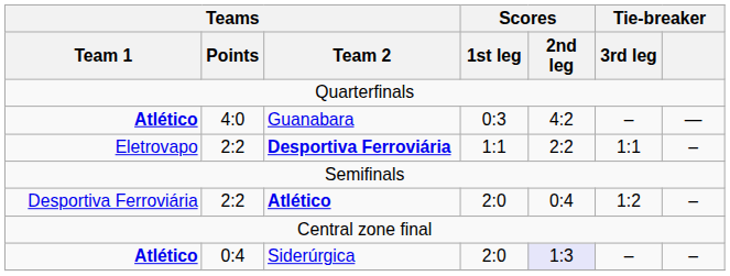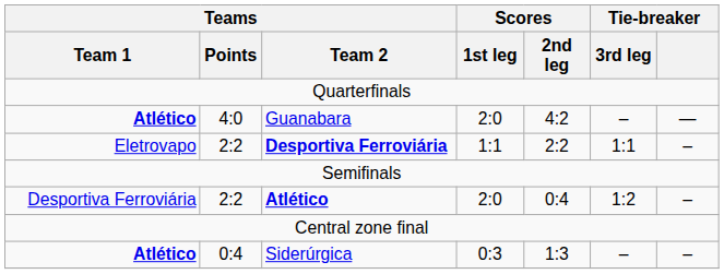Guanabara | Scores / 1st leg: 0:3 -> 2:0
Siderúrgica | Scores / 1st leg: 2:0 -> 0:3
Siderúrgica | Scores / 2nd leg: lavender background -> no background
